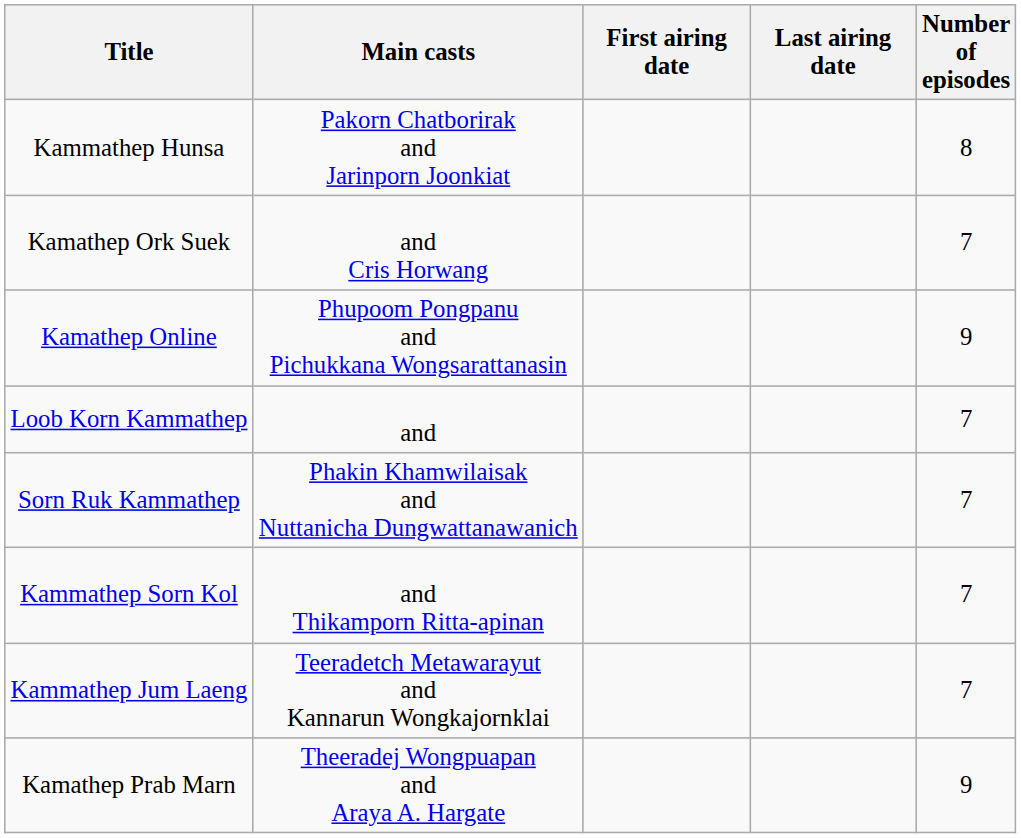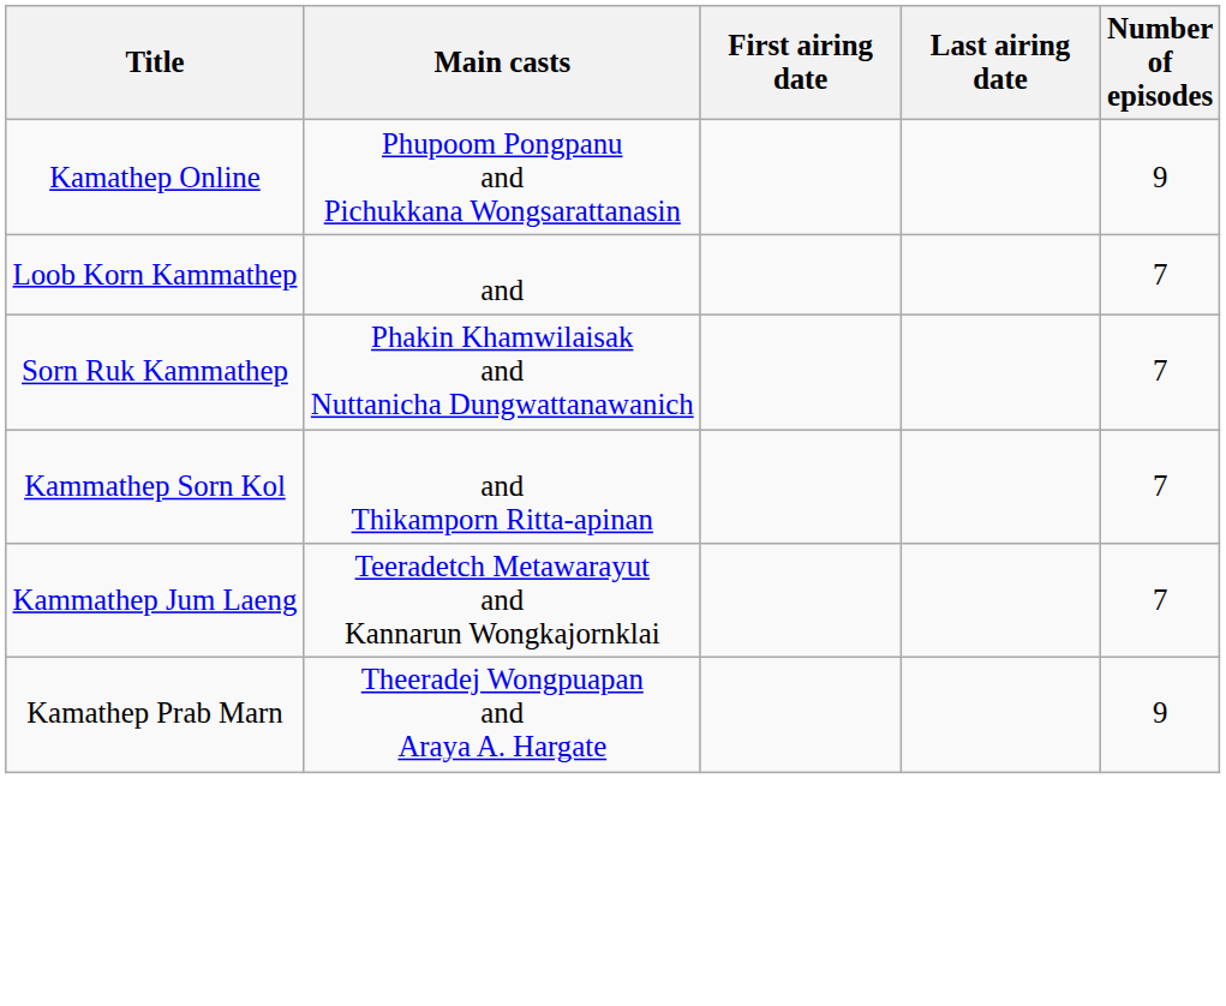- row: Kammathep Hunsa | Pakorn Chatborirak and Jarinporn Joonkiat | 8
- row: Kamathep Ork Suek | and Cris Horwang | 7
